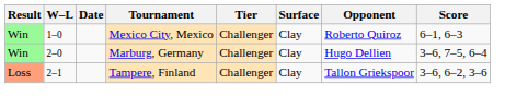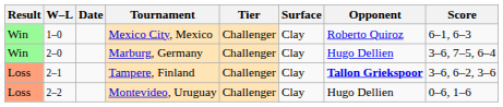Tampere, Finland | Opponent: normal -> bold
+ row: Loss | 2–2 | Montevideo, Uruguay | Challenger | Clay | Hugo Dellien | 0–6, 1–6
